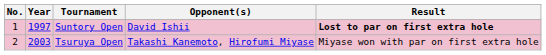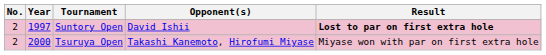Suntory Open | No.: 1 -> 2
Tsuruya Open | Year: 2003 -> 2000
